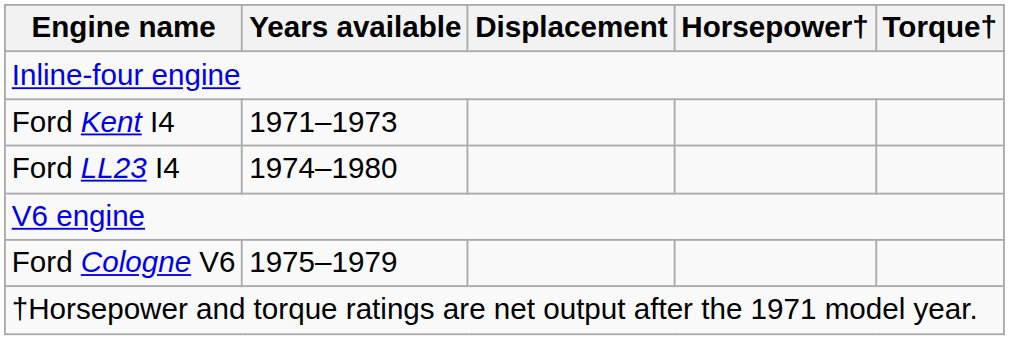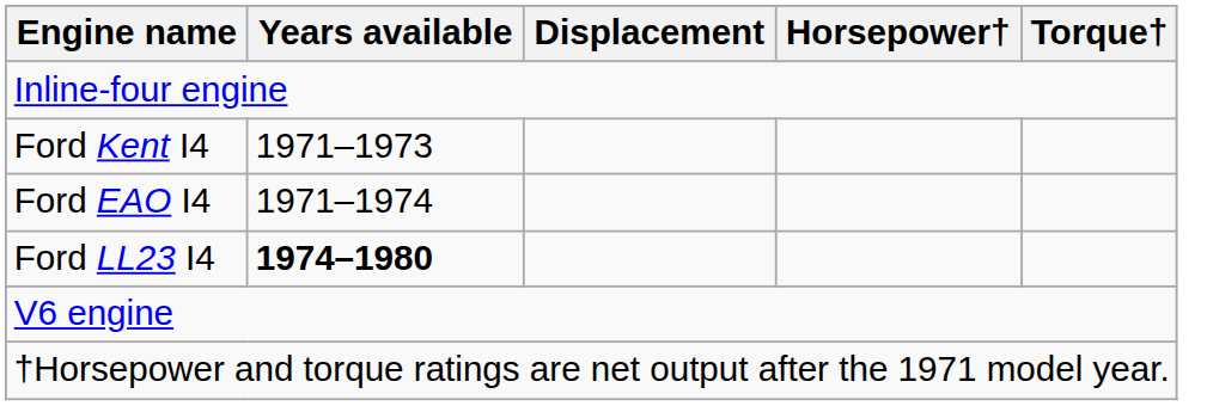+ row: Ford EAO I4 | 1971–1974
Ford LL23 I4 | Years available: normal -> bold
- row: Ford Cologne V6 | 1975–1979
